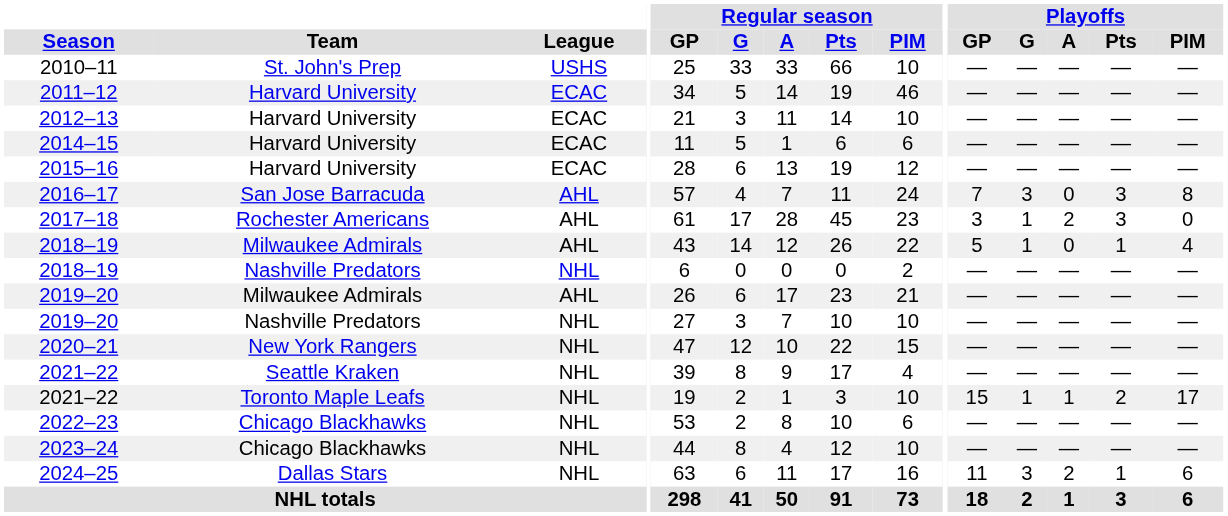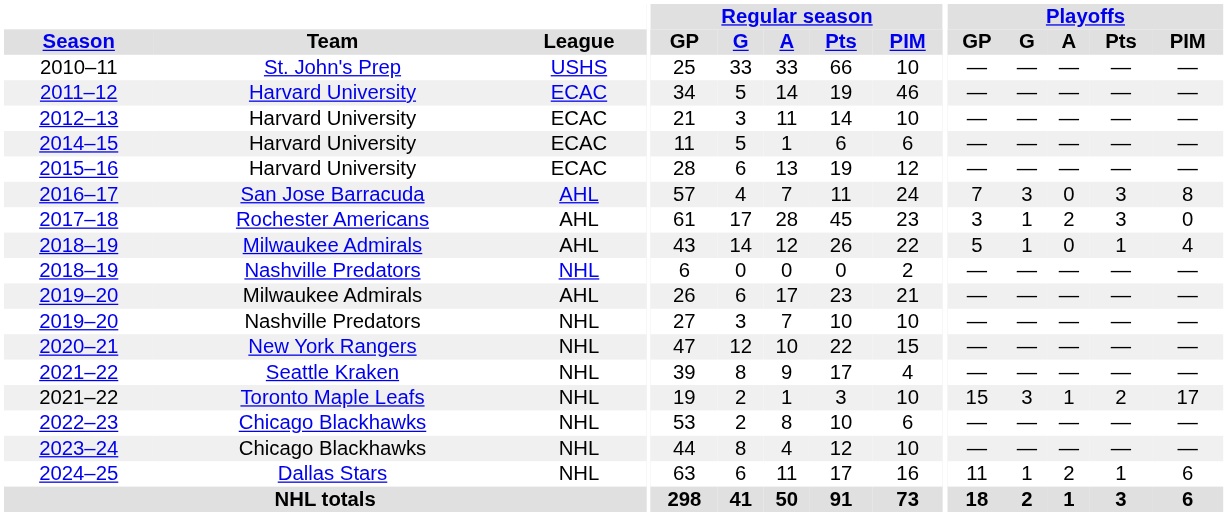2021–22 / Toronto Maple Leafs | Playoffs / G: 1 -> 3
2024–25 | Playoffs / G: 3 -> 1
